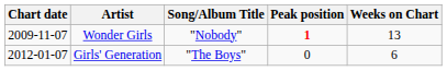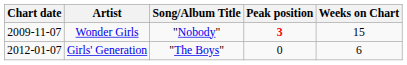Wonder Girls | Peak position: 1 -> 3
Wonder Girls | Weeks on Chart: 13 -> 15
